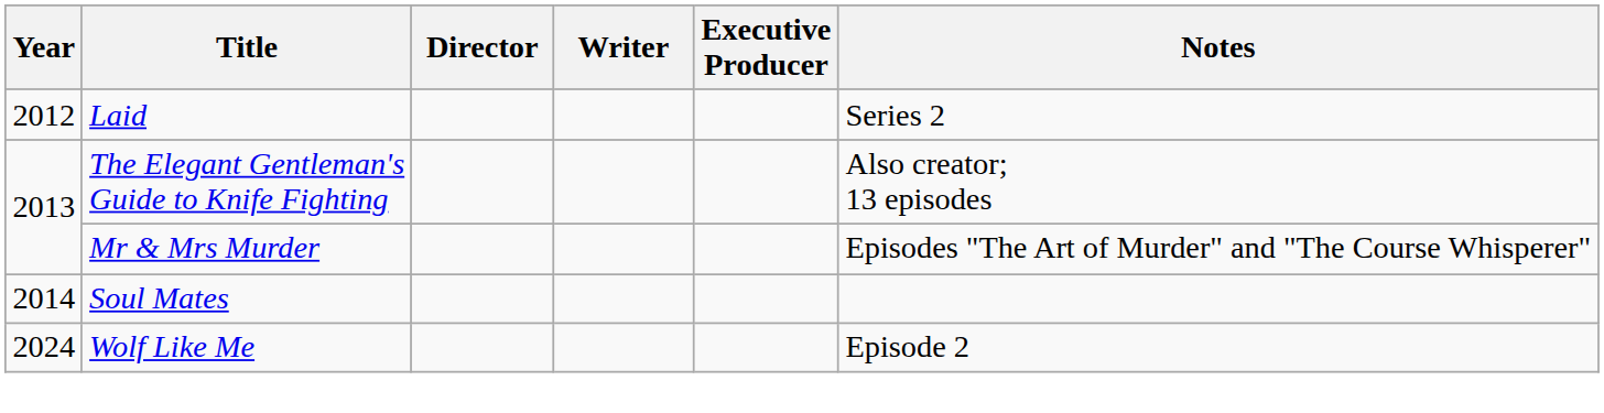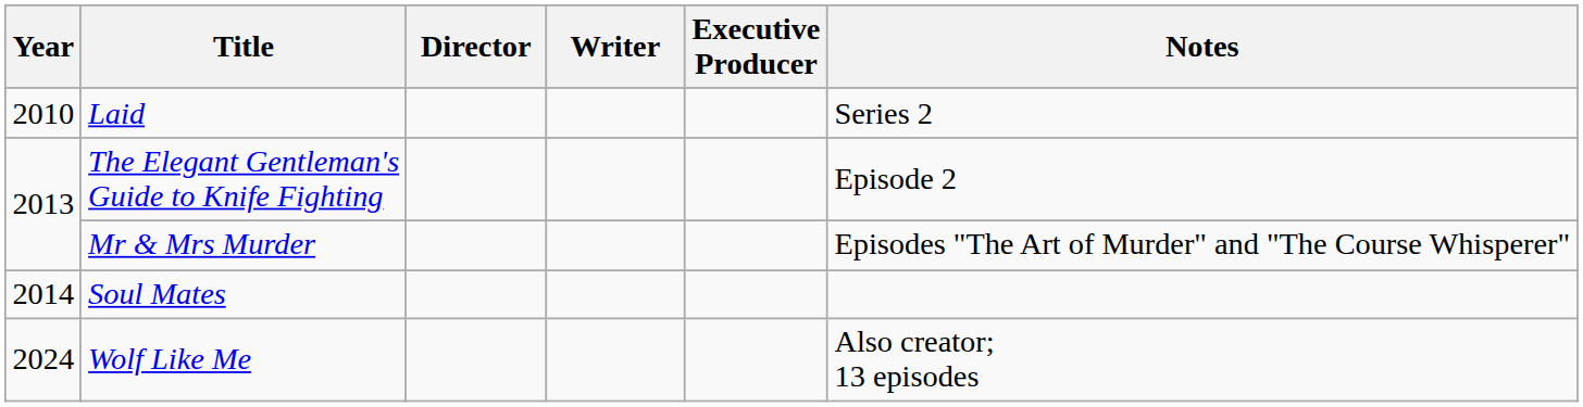Laid | Year: 2012 -> 2010
The Elegant Gentleman's Guide to Knife Fighting | Notes: Also creator; 13 episodes -> Episode 2
Wolf Like Me | Notes: Episode 2 -> Also creator; 13 episodes
